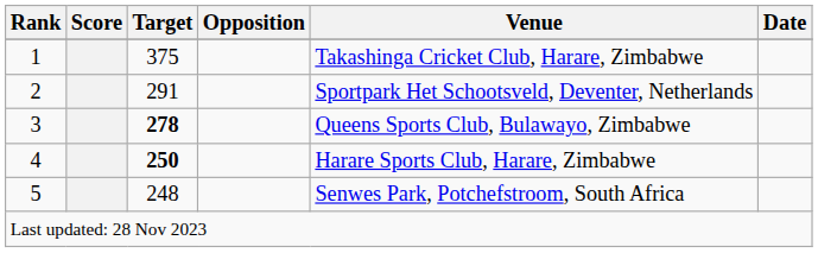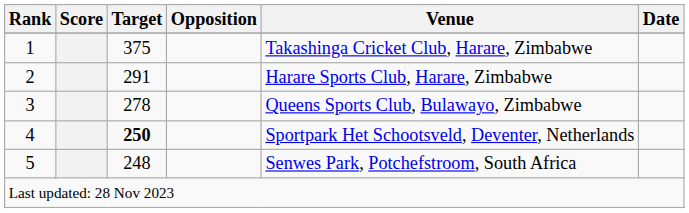2 | Venue: Sportpark Het Schootsveld, Deventer, Netherlands -> Harare Sports Club, Harare, Zimbabwe
3 | Target: bold -> normal
4 | Venue: Harare Sports Club, Harare, Zimbabwe -> Sportpark Het Schootsveld, Deventer, Netherlands
